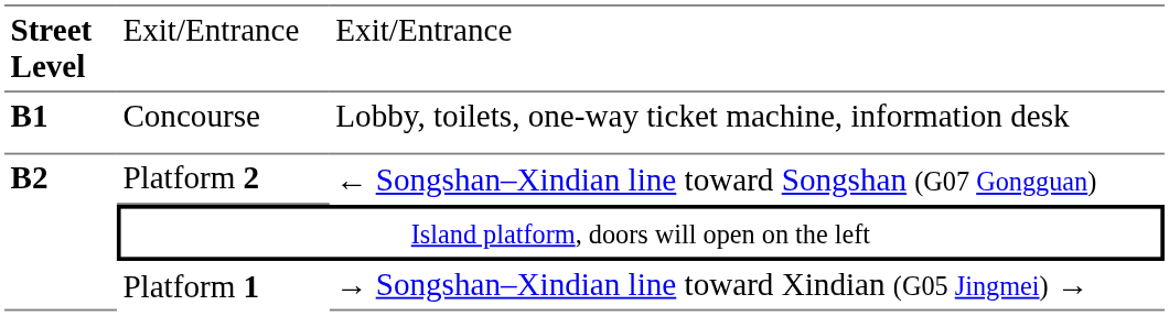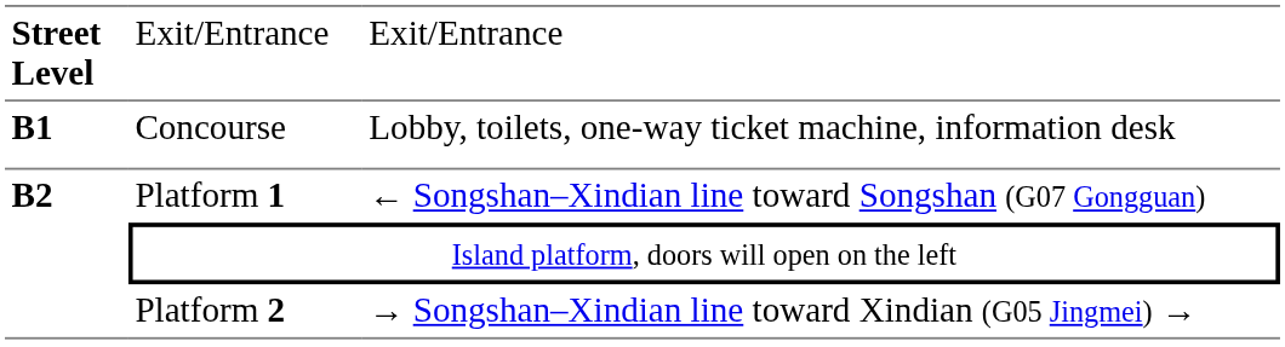← Songshan–Xindian line toward Songshan (G07 Gongguan) | column 2: Platform 2 -> Platform 1
→ Songshan–Xindian line toward Xindian (G05 Jingmei) → | column 2: Platform 1 -> Platform 2
